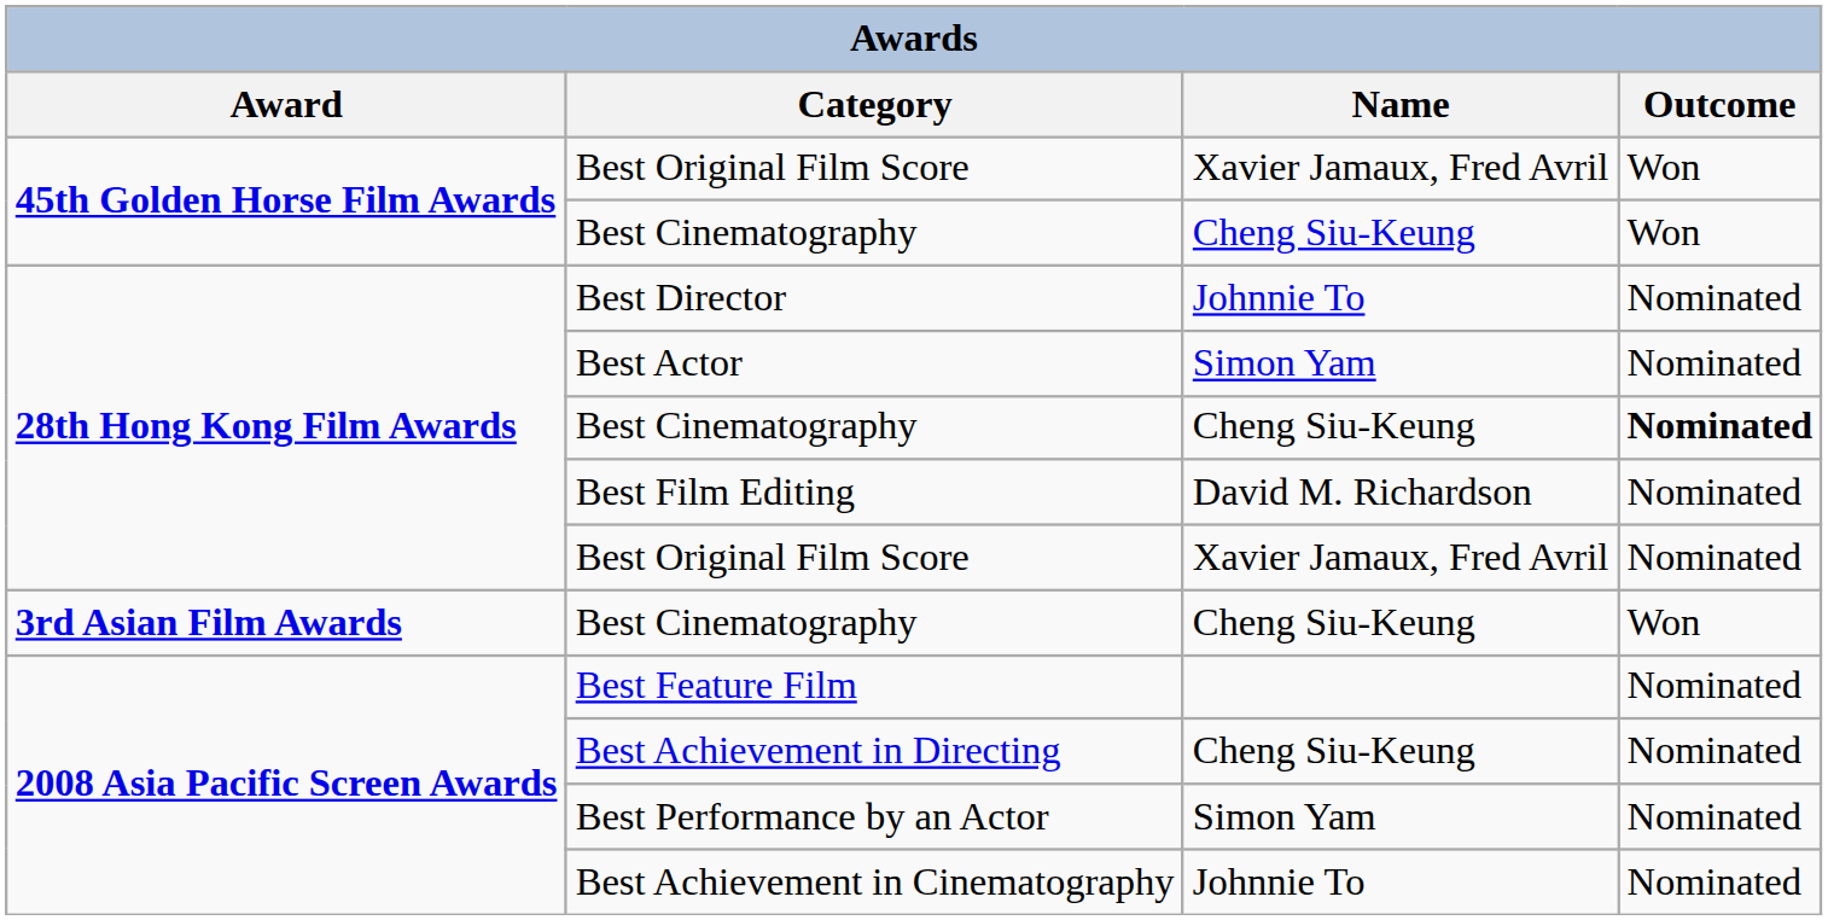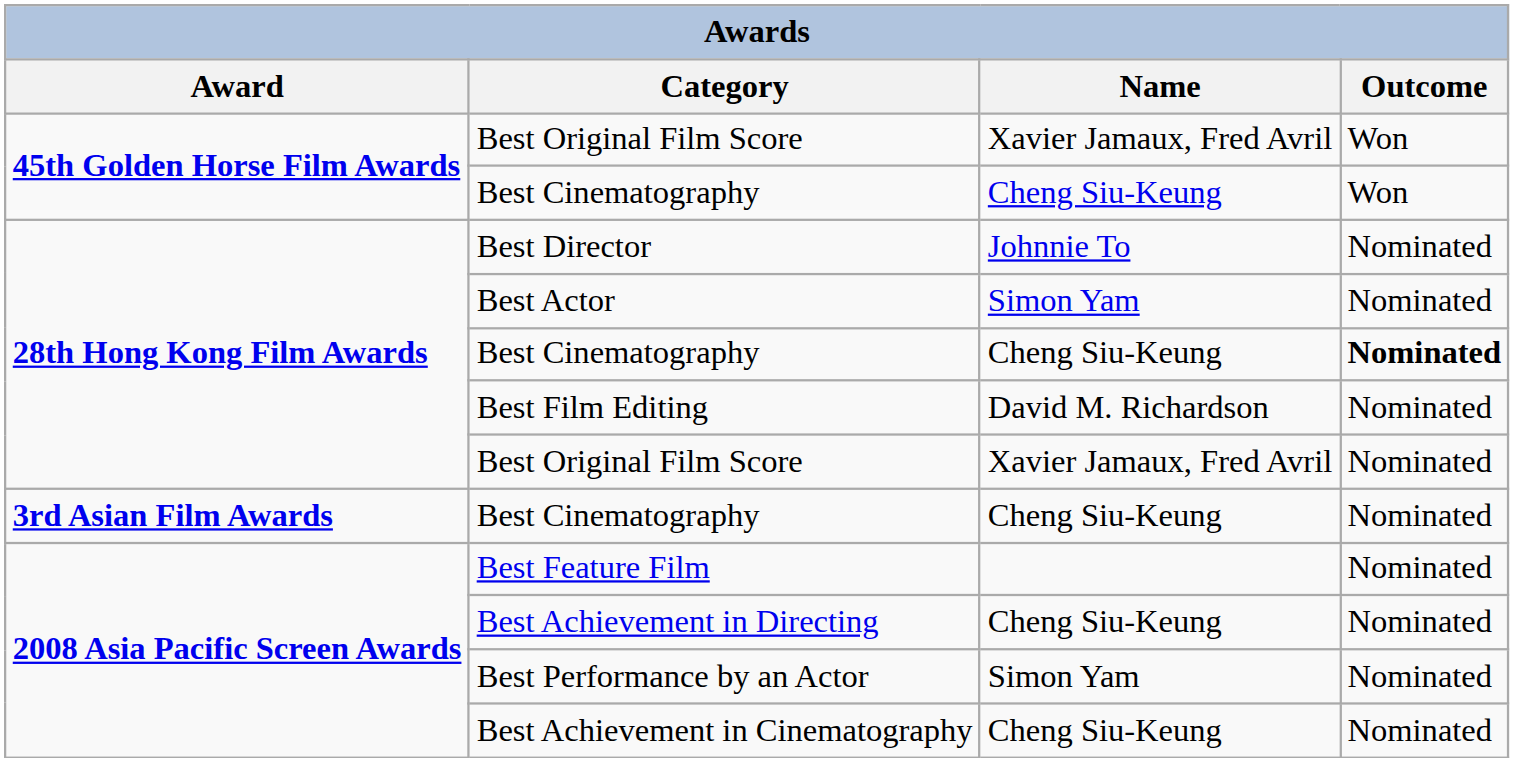3rd Asian Film Awards / Best Cinematography | Outcome: Won -> Nominated
Best Achievement in Cinematography | Name: Johnnie To -> Cheng Siu-Keung
